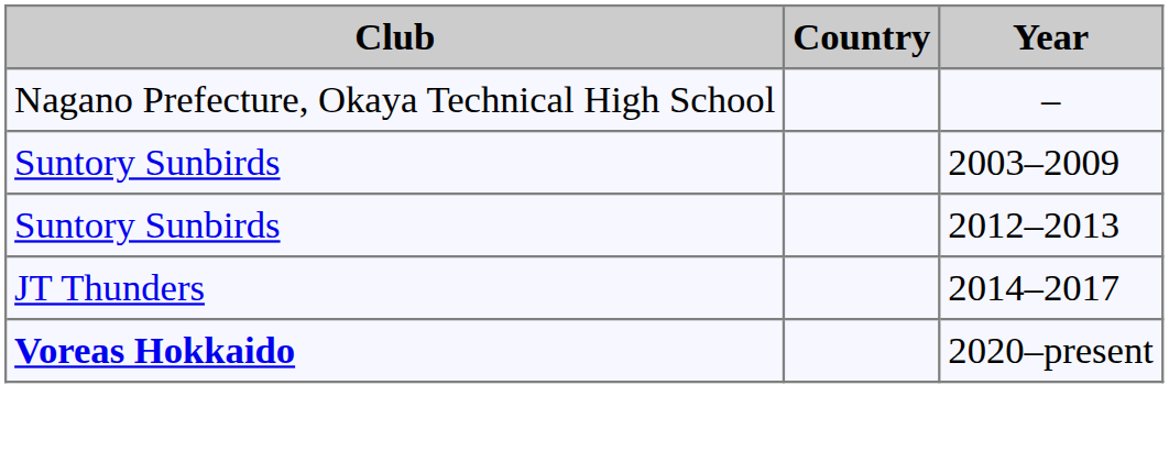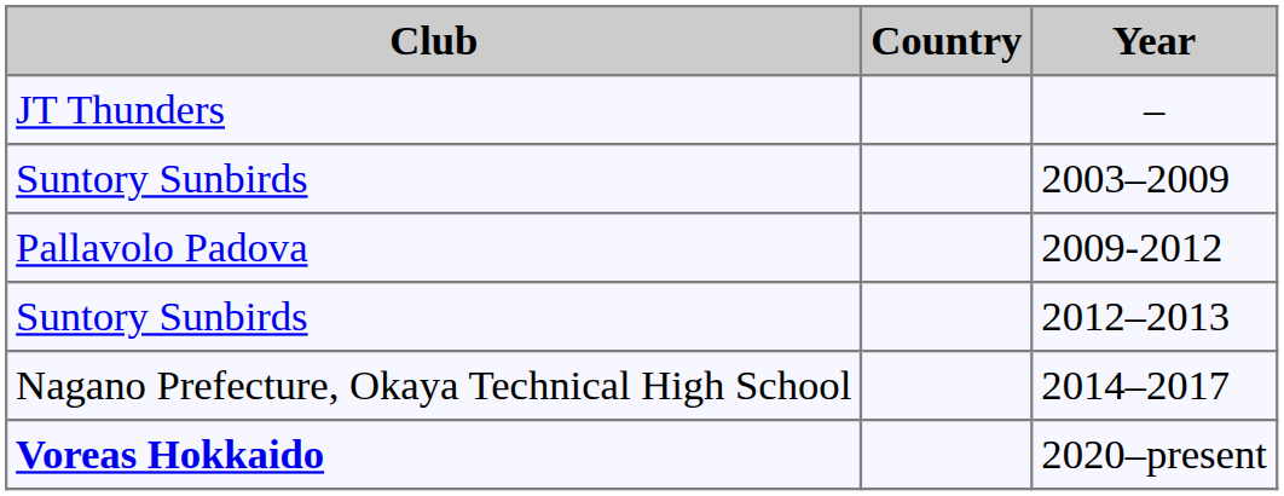– | Club: Nagano Prefecture, Okaya Technical High School -> JT Thunders
+ row: Pallavolo Padova | 2009-2012
2014–2017 | Club: JT Thunders -> Nagano Prefecture, Okaya Technical High School
